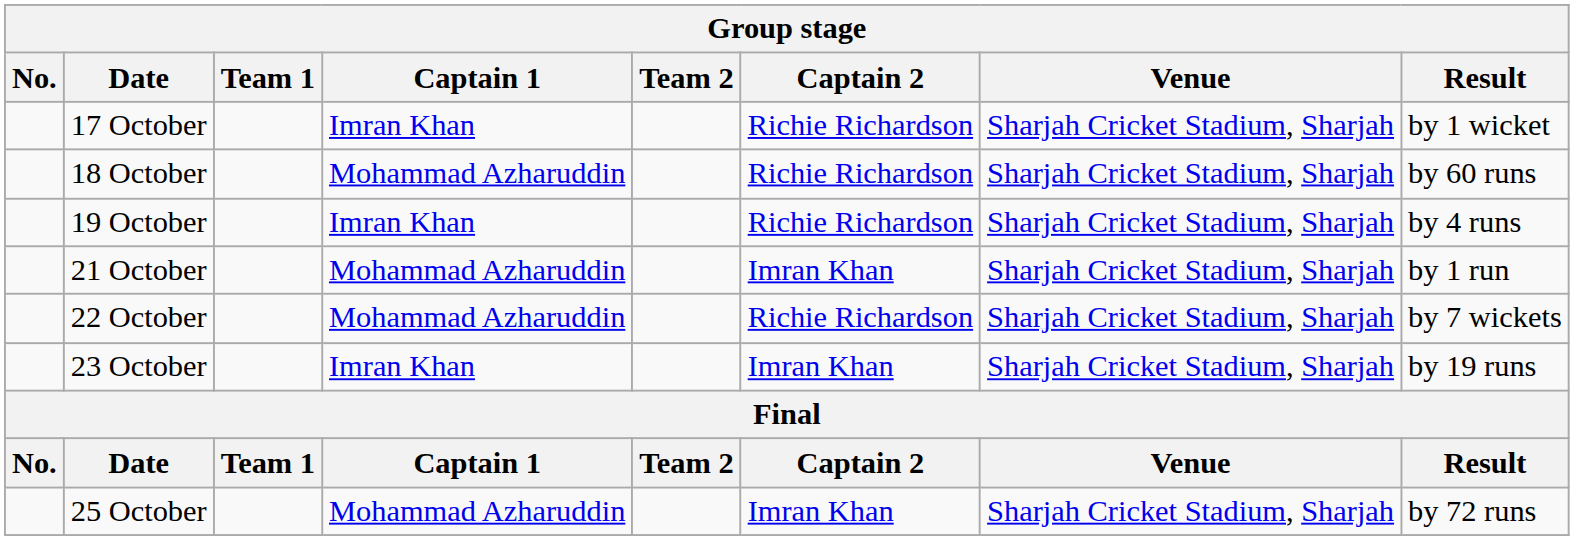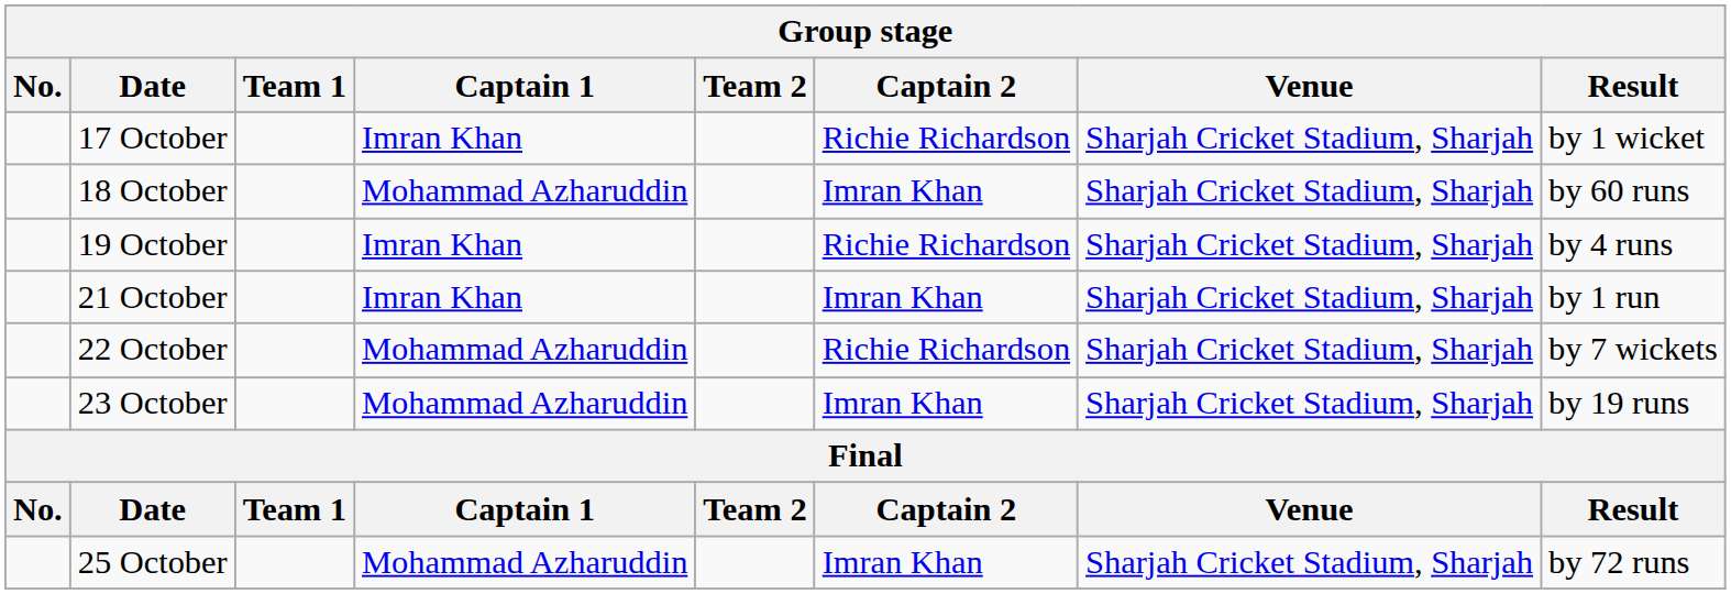18 October | Captain 2: Richie Richardson -> Imran Khan
21 October | Captain 1: Mohammad Azharuddin -> Imran Khan
23 October | Captain 1: Imran Khan -> Mohammad Azharuddin
